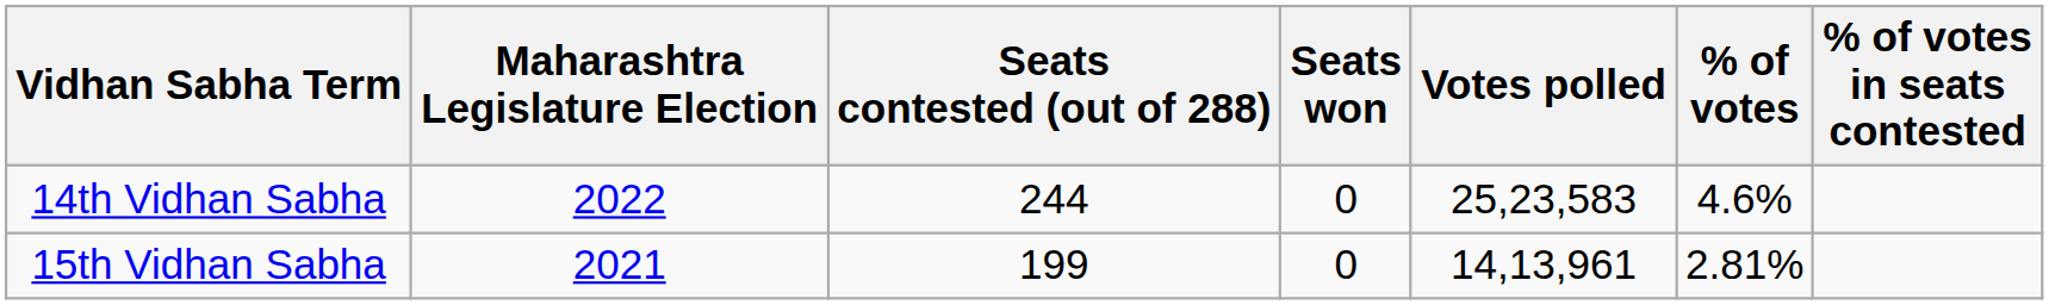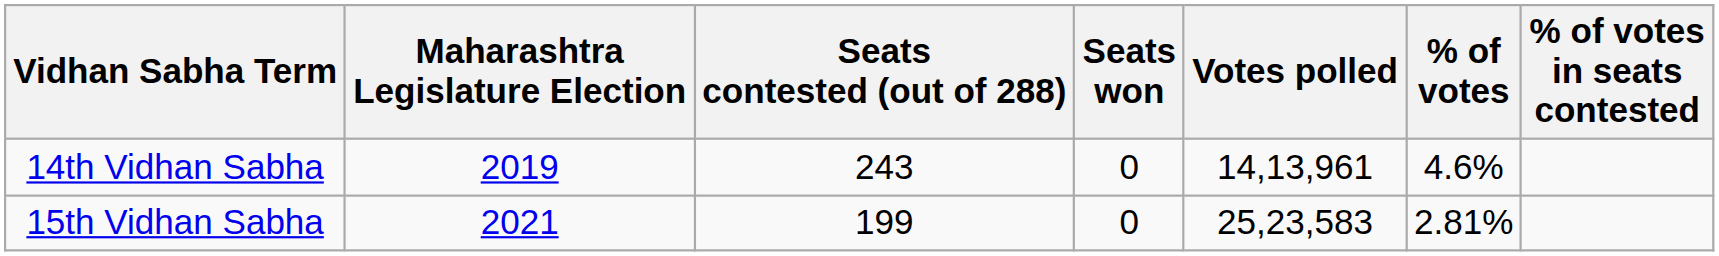14th Vidhan Sabha | Maharashtra Legislature Election: 2022 -> 2019
14th Vidhan Sabha | Seats contested (out of 288): 244 -> 243
14th Vidhan Sabha | Votes polled: 25,23,583 -> 14,13,961
15th Vidhan Sabha | Votes polled: 14,13,961 -> 25,23,583
